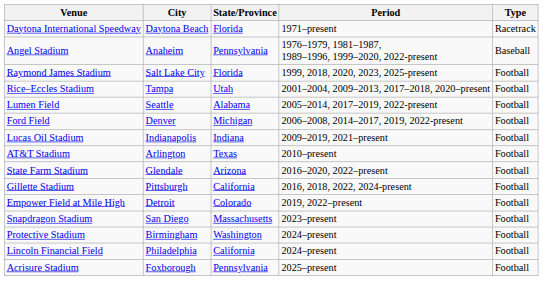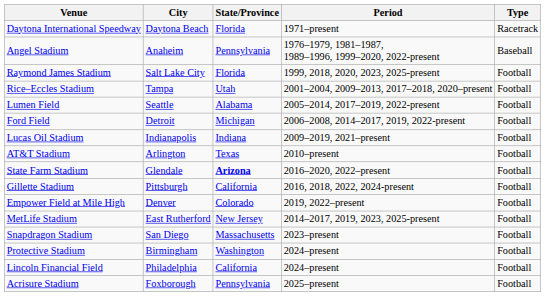Ford Field | City: Denver -> Detroit
State Farm Stadium | State/Province: normal -> bold
Empower Field at Mile High | City: Detroit -> Denver
+ row: MetLife Stadium | East Rutherford | New Jersey | 2014–2017, 2019, 2023, 2025-present | Football
